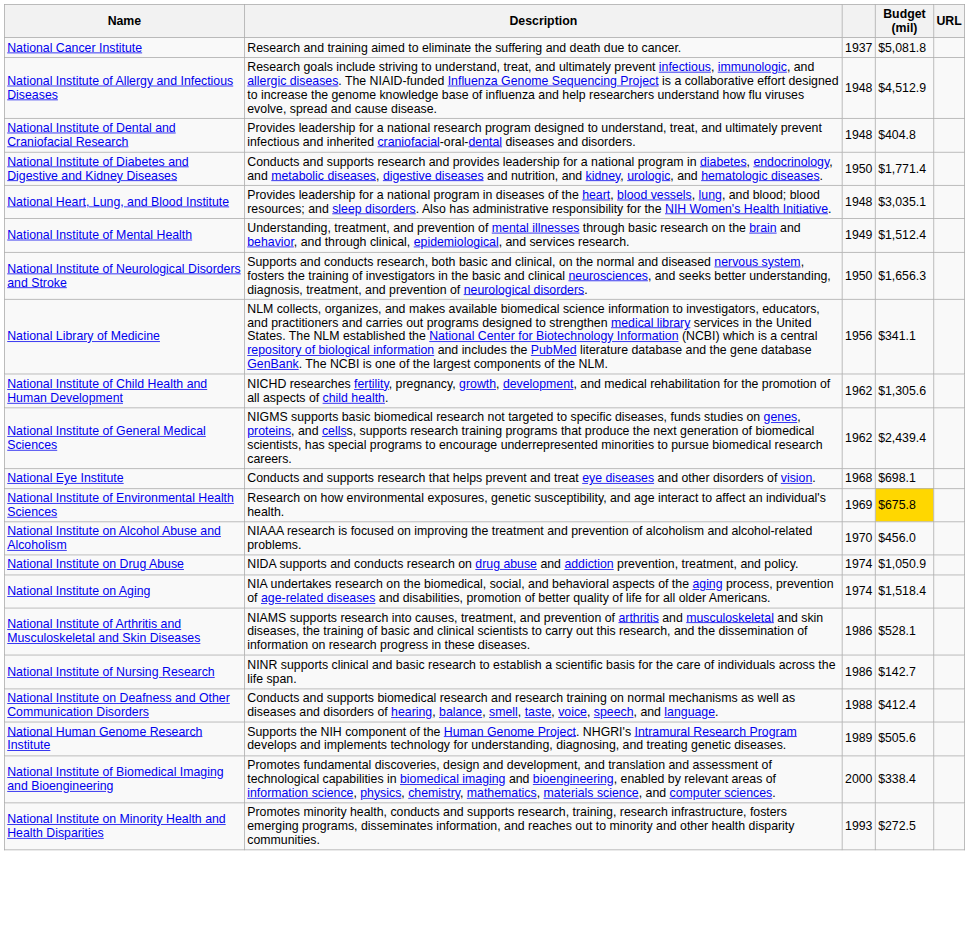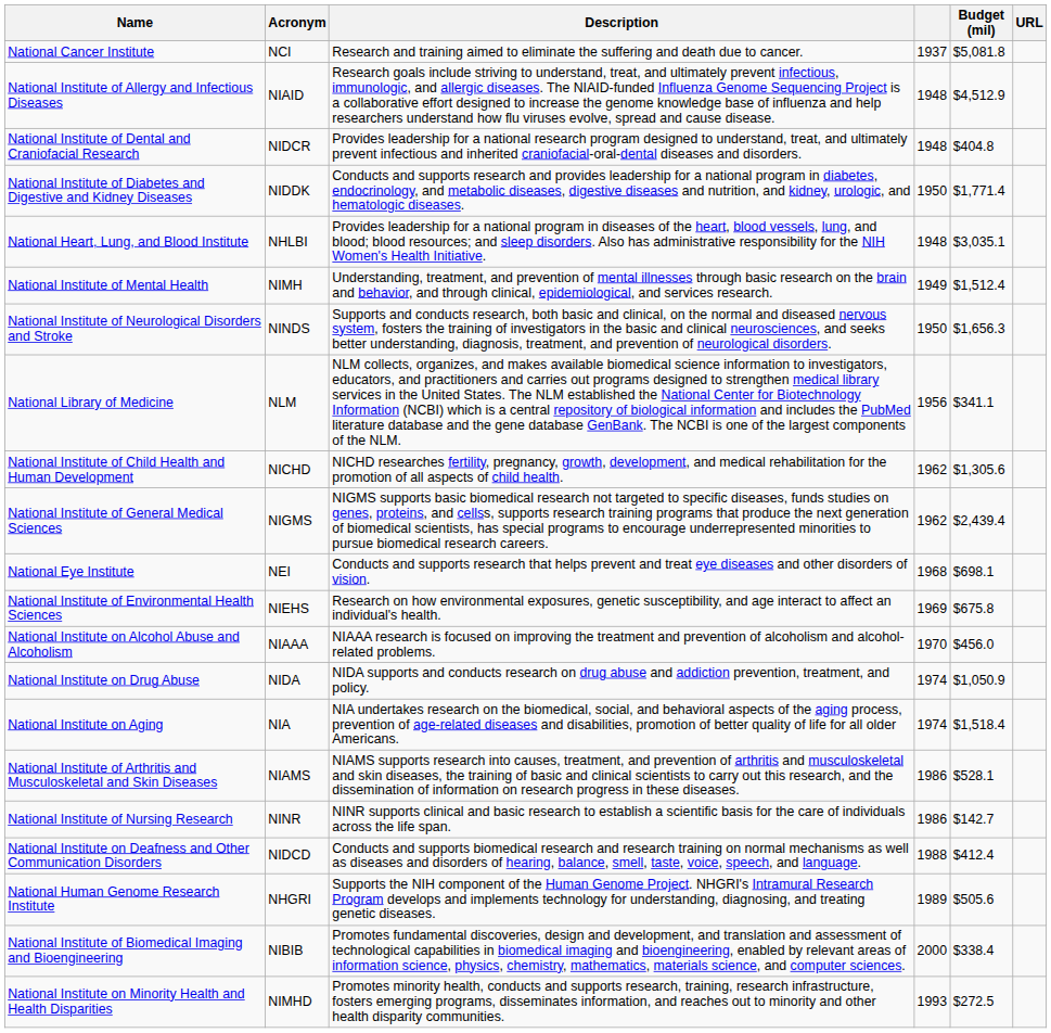+ column: Acronym | NCI | NIAID | NIDCR | NIDDK | NHLBI | NIMH | NINDS | NLM | NICHD | NIGMS | NEI | NIEHS | NIAAA | NIDA | NIA | NIAMS | NINR | NIDCD | NHGRI | NIBIB | NIMHD
National Institute of Environmental Health Sciences | Budget (mil): gold background -> no background
